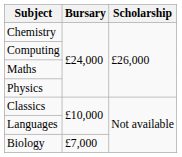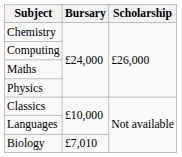Biology | Bursary: £7,000 -> £7,010
